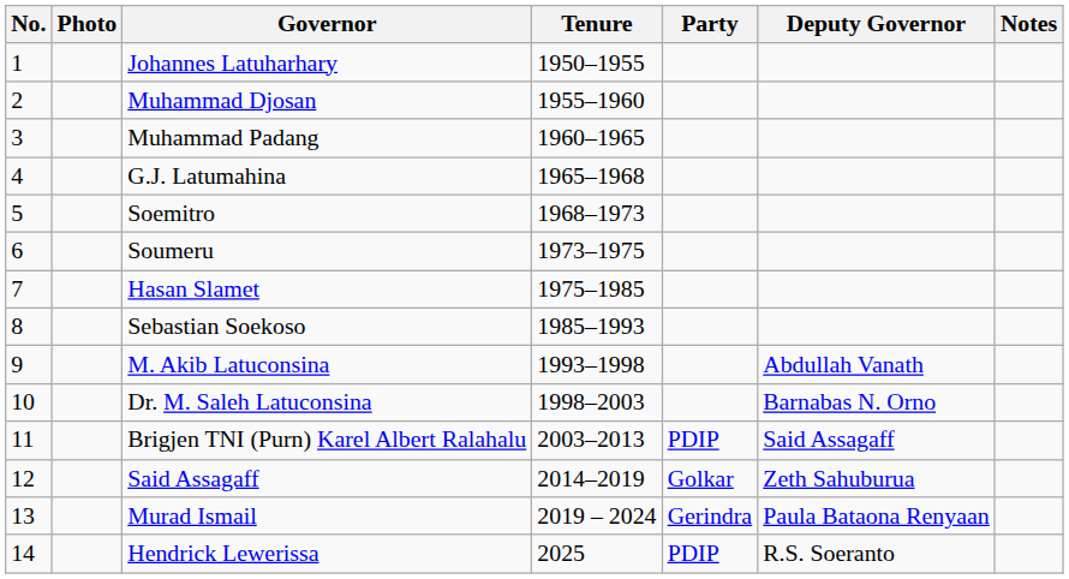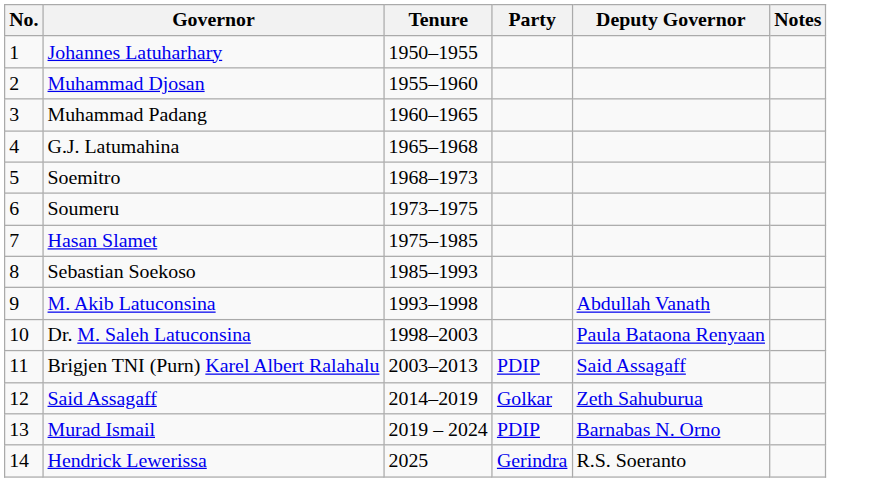- column: Photo
Dr. M. Saleh Latuconsina | Deputy Governor: Barnabas N. Orno -> Paula Bataona Renyaan
Murad Ismail | Party: Gerindra -> PDIP
Murad Ismail | Deputy Governor: Paula Bataona Renyaan -> Barnabas N. Orno
Hendrick Lewerissa | Party: PDIP -> Gerindra
